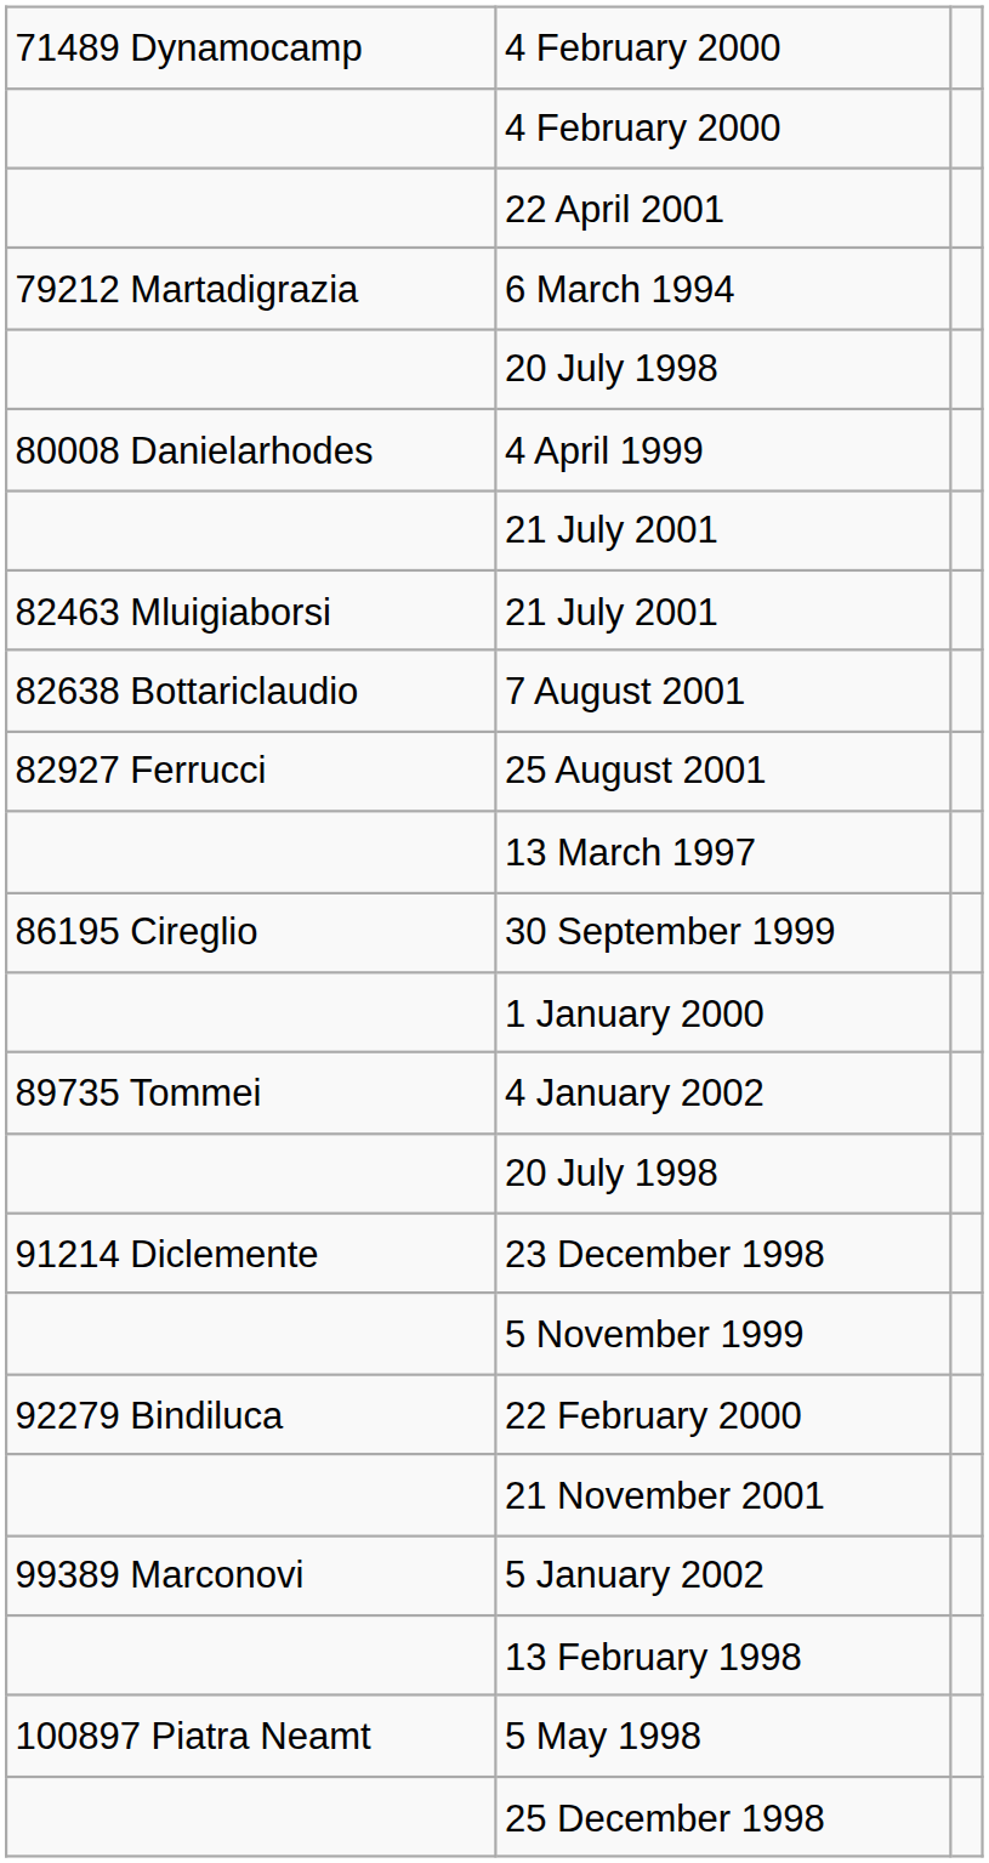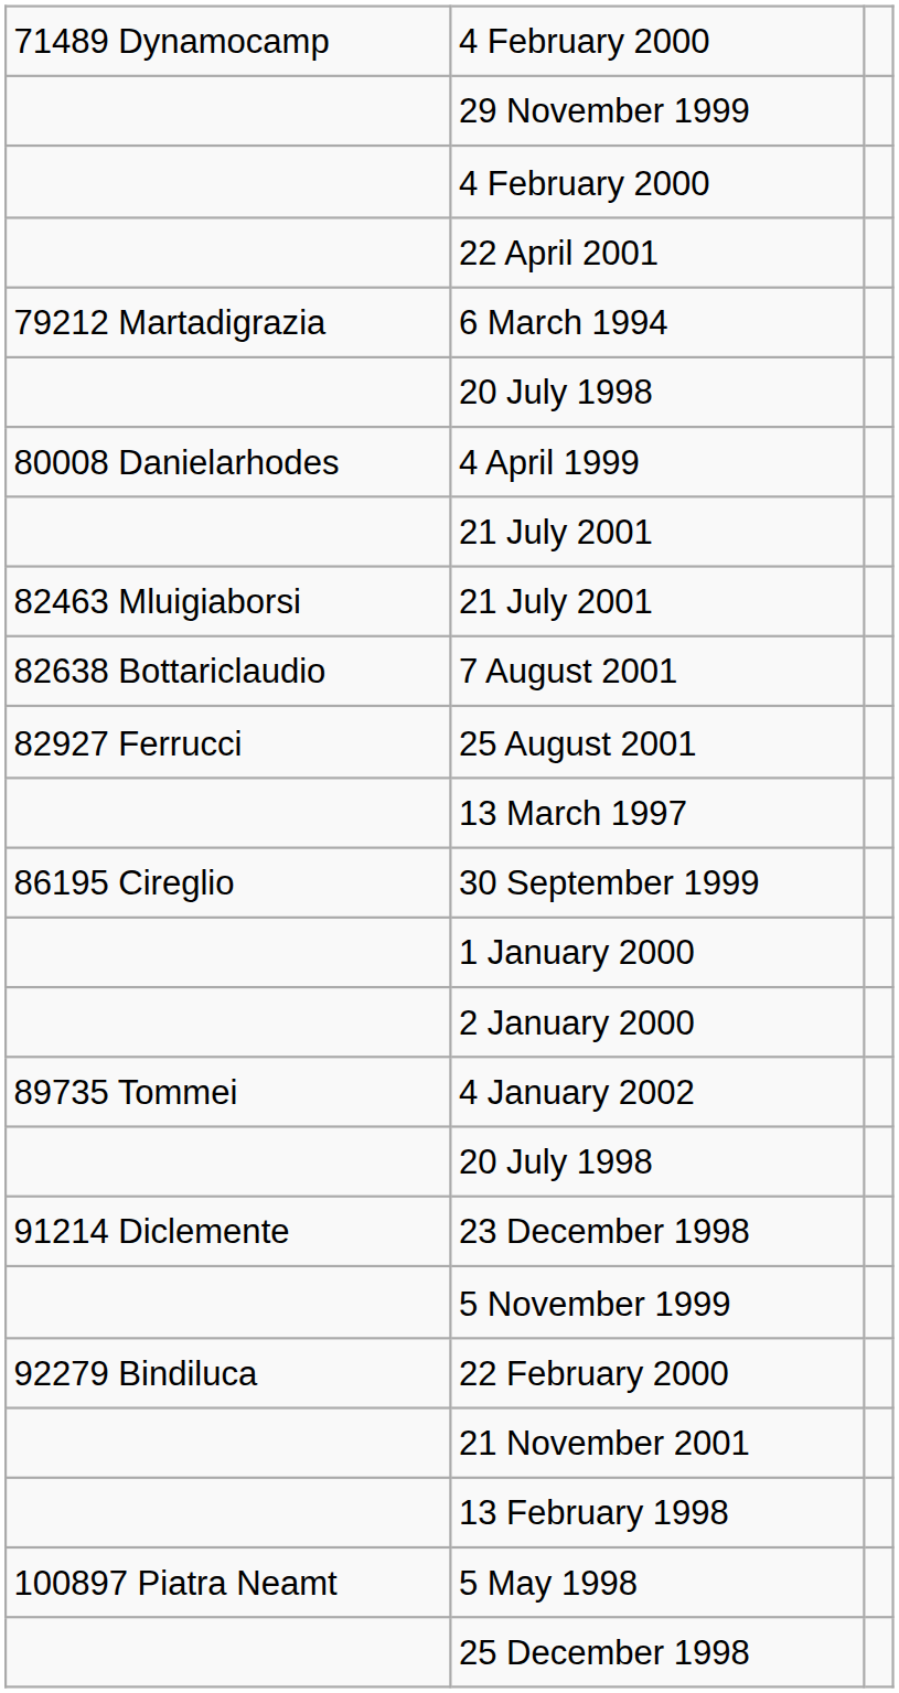+ row: 29 November 1999
+ row: 2 January 2000
- row: 99389 Marconovi | 5 January 2002
